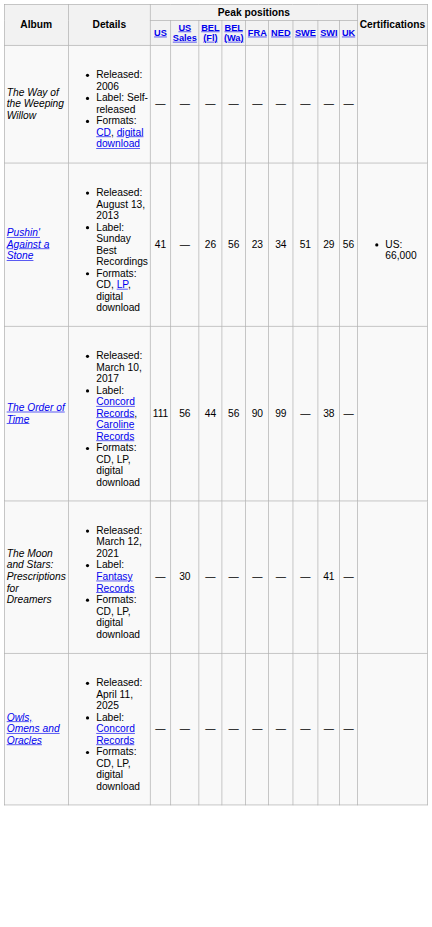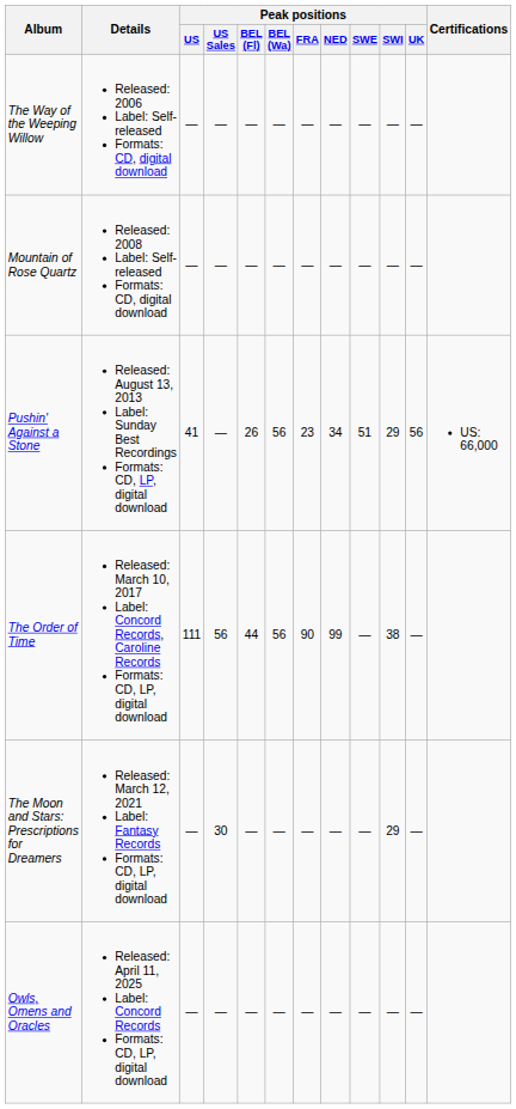+ row: Mountain of Rose Quartz | Released: 2008 Label: Self-released Formats: CD, digital download | — | — | — | — | — | — | — | — | —
The Moon and Stars: Prescriptions for Dreamers | Peak positions / SWI: 41 -> 29
